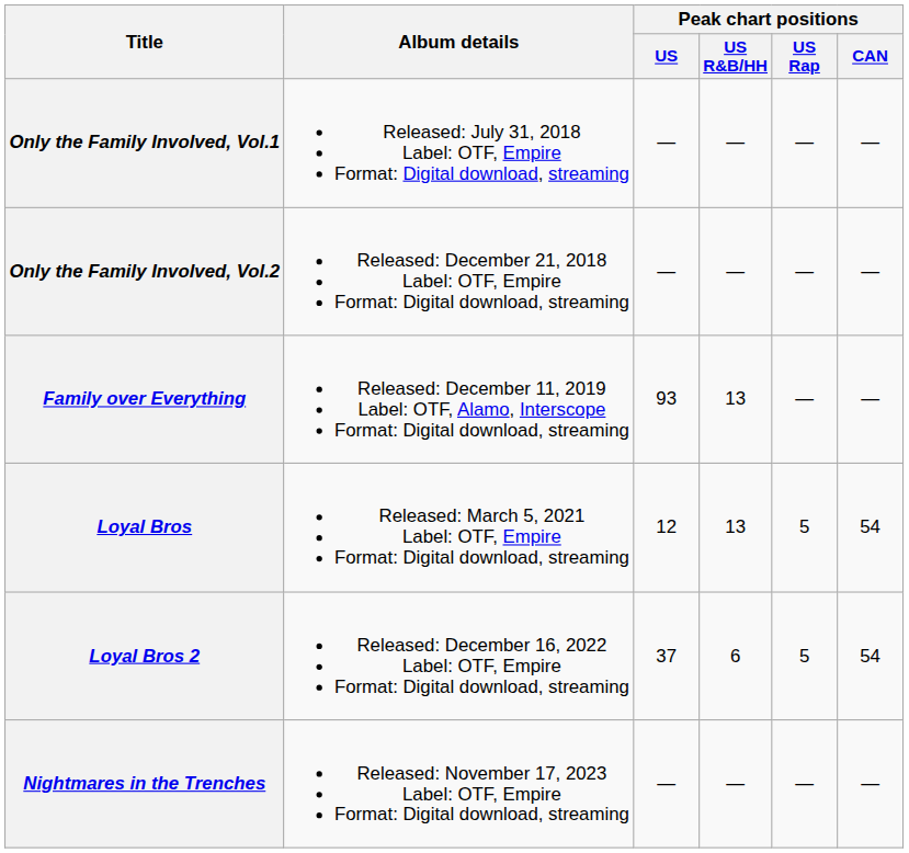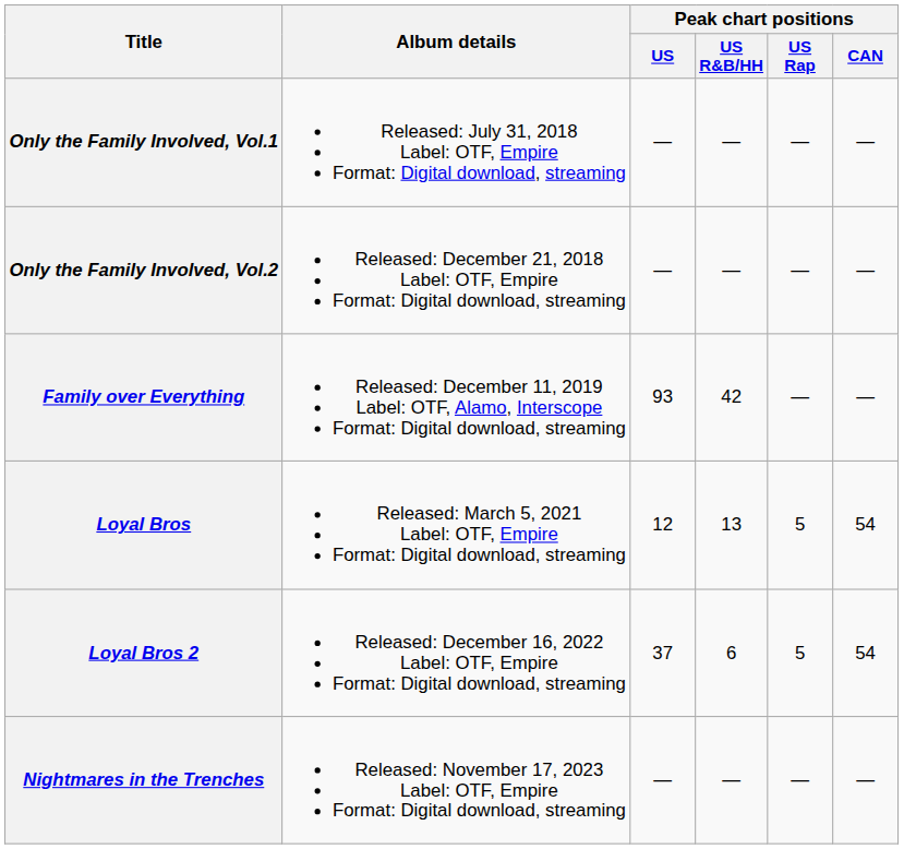Family over Everything | Peak chart positions / US R&B/HH: 13 -> 42
